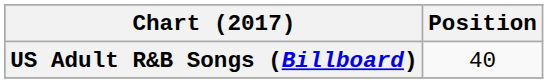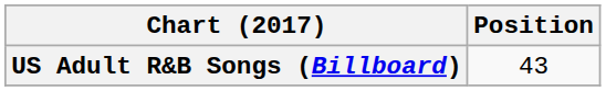US Adult R&B Songs (Billboard) | Position: 40 -> 43
